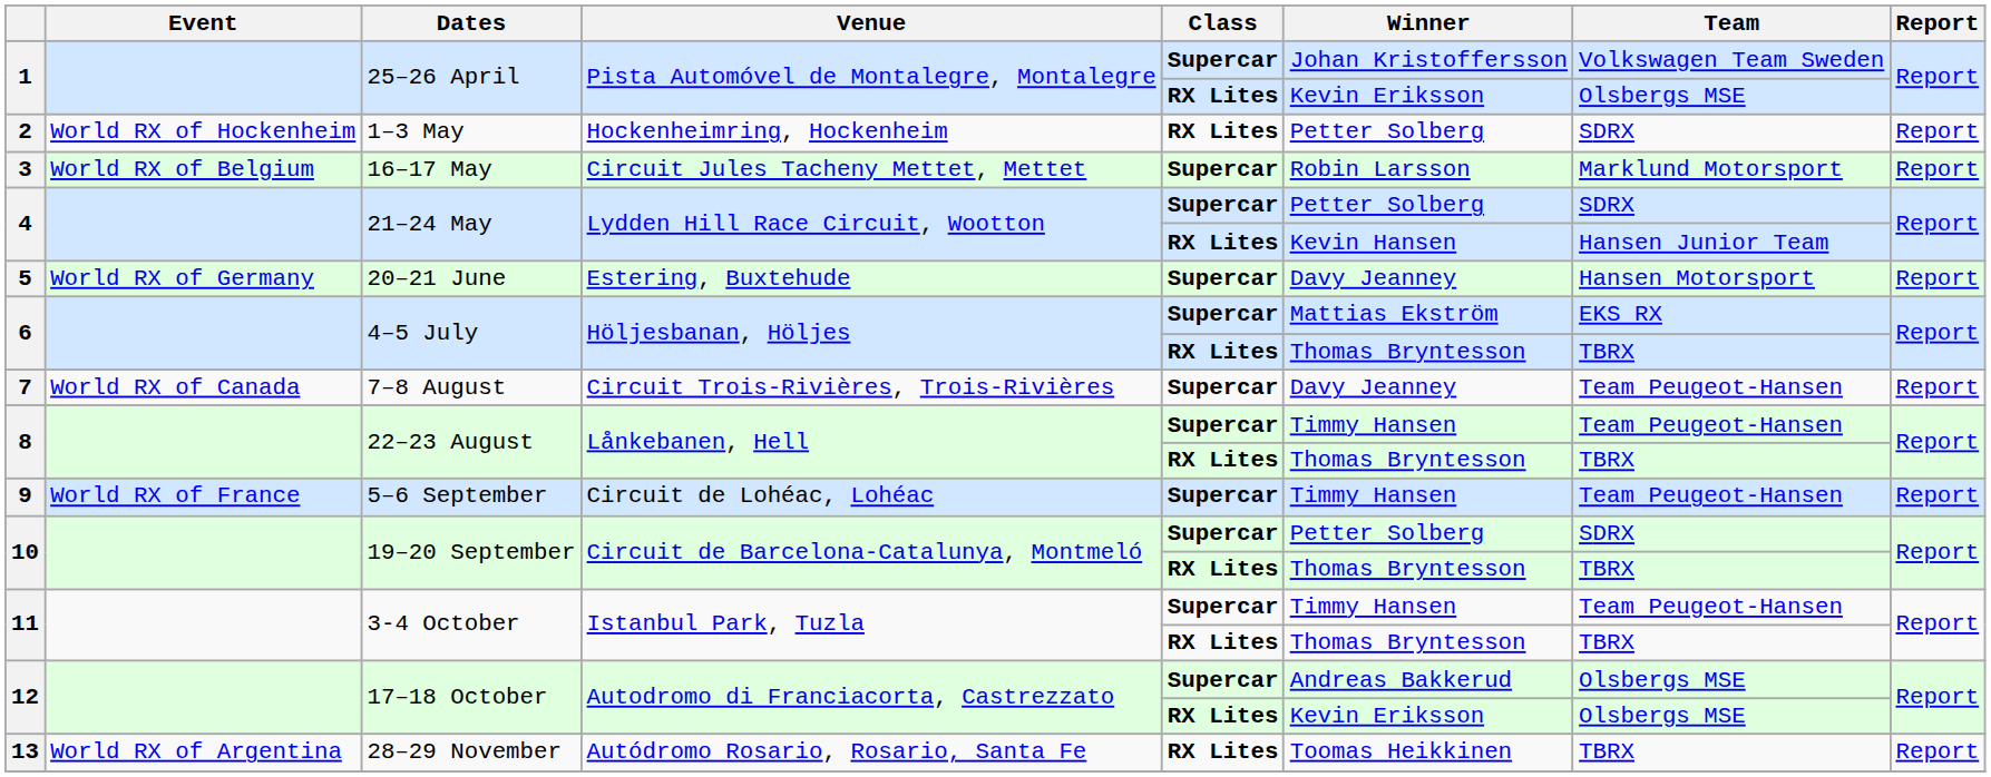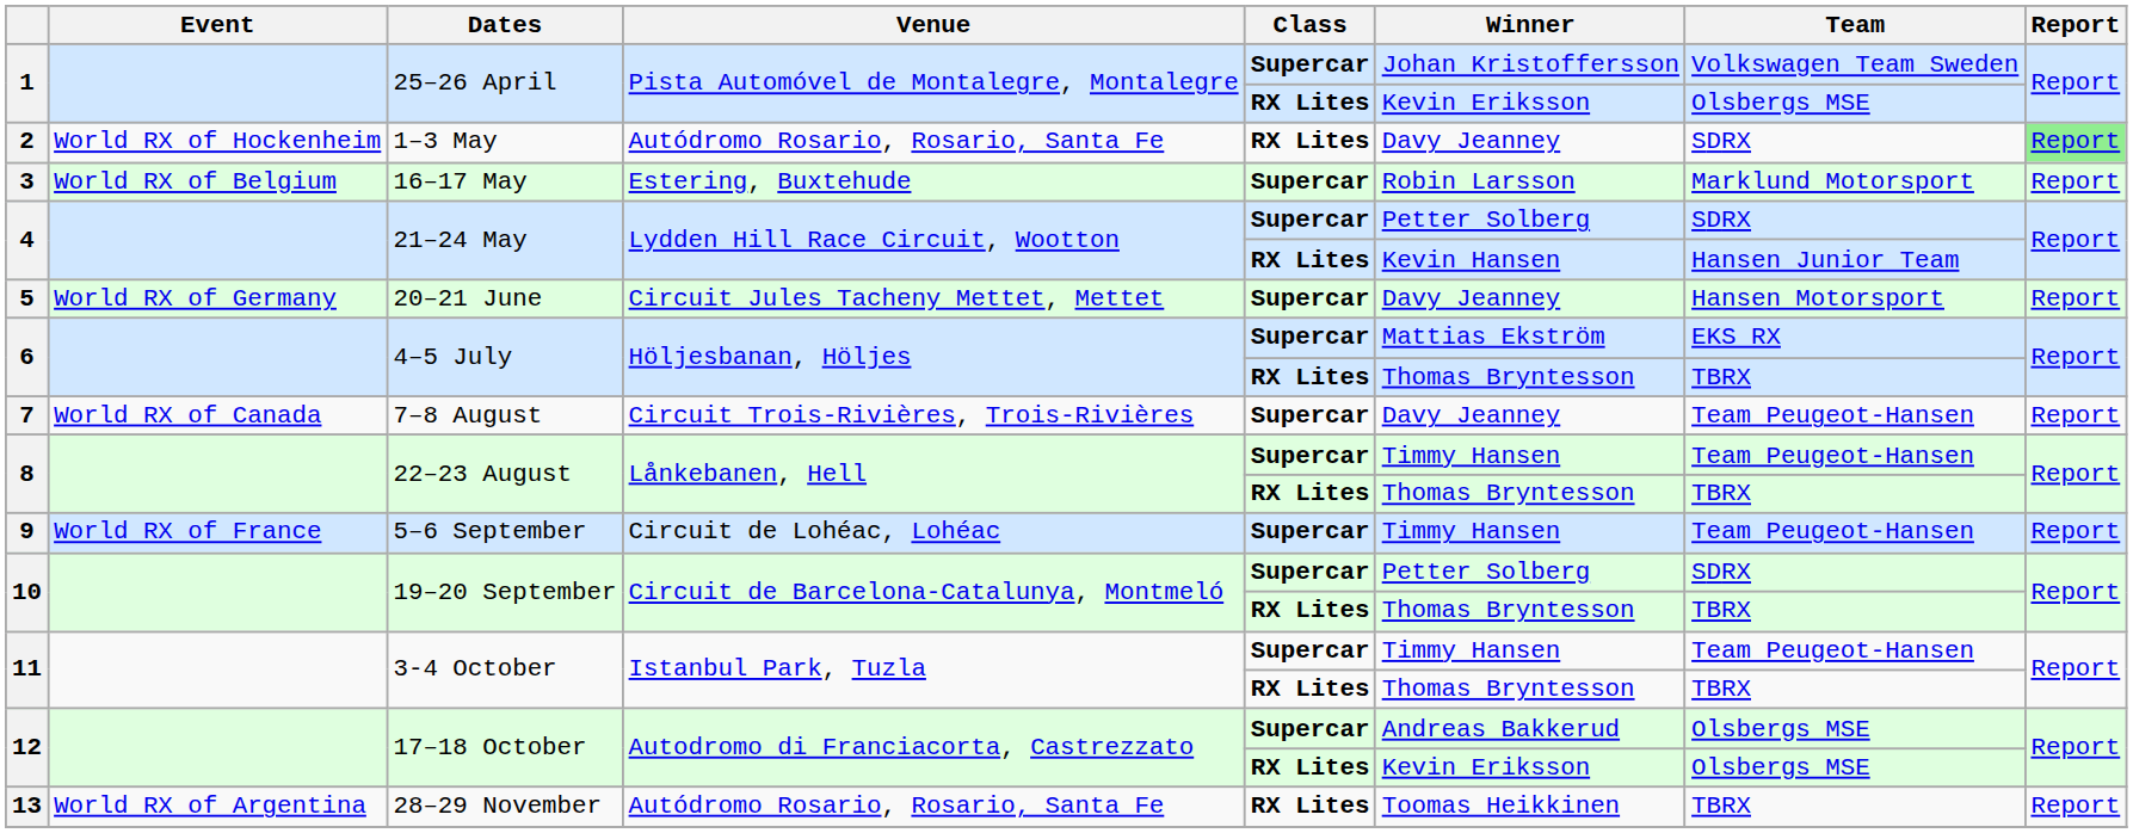2 | Venue: Hockenheimring, Hockenheim -> Autódromo Rosario, Rosario, Santa Fe
2 | Winner: Petter Solberg -> Davy Jeanney
2 | Report: no background -> lightgreen background
3 | Venue: Circuit Jules Tacheny Mettet, Mettet -> Estering, Buxtehude
5 | Venue: Estering, Buxtehude -> Circuit Jules Tacheny Mettet, Mettet
